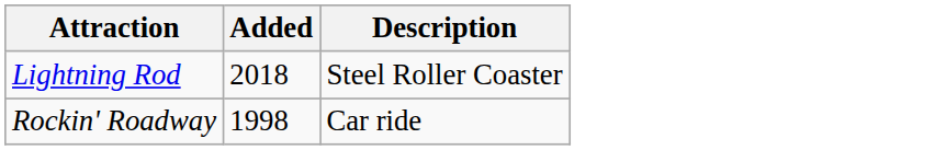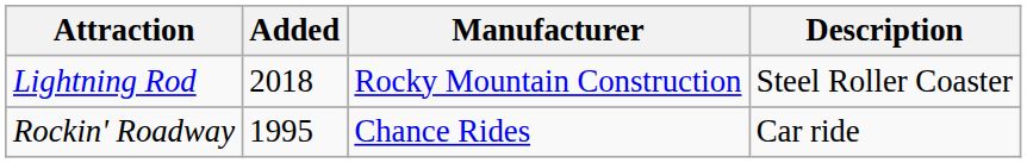+ column: Manufacturer | Rocky Mountain Construction | Chance Rides
Rockin' Roadway | Added: 1998 -> 1995
